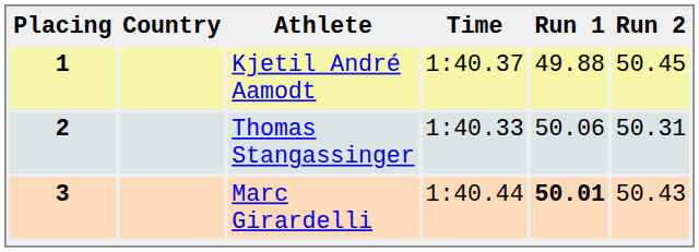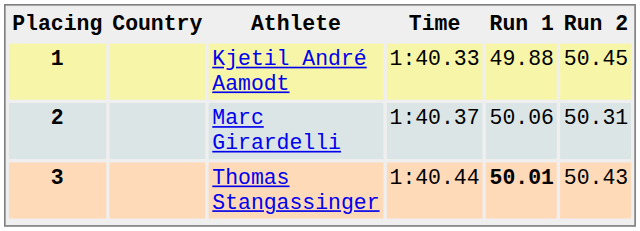1 | Time: 1:40.37 -> 1:40.33
2 | Athlete: Thomas Stangassinger -> Marc Girardelli
2 | Time: 1:40.33 -> 1:40.37
3 | Athlete: Marc Girardelli -> Thomas Stangassinger
